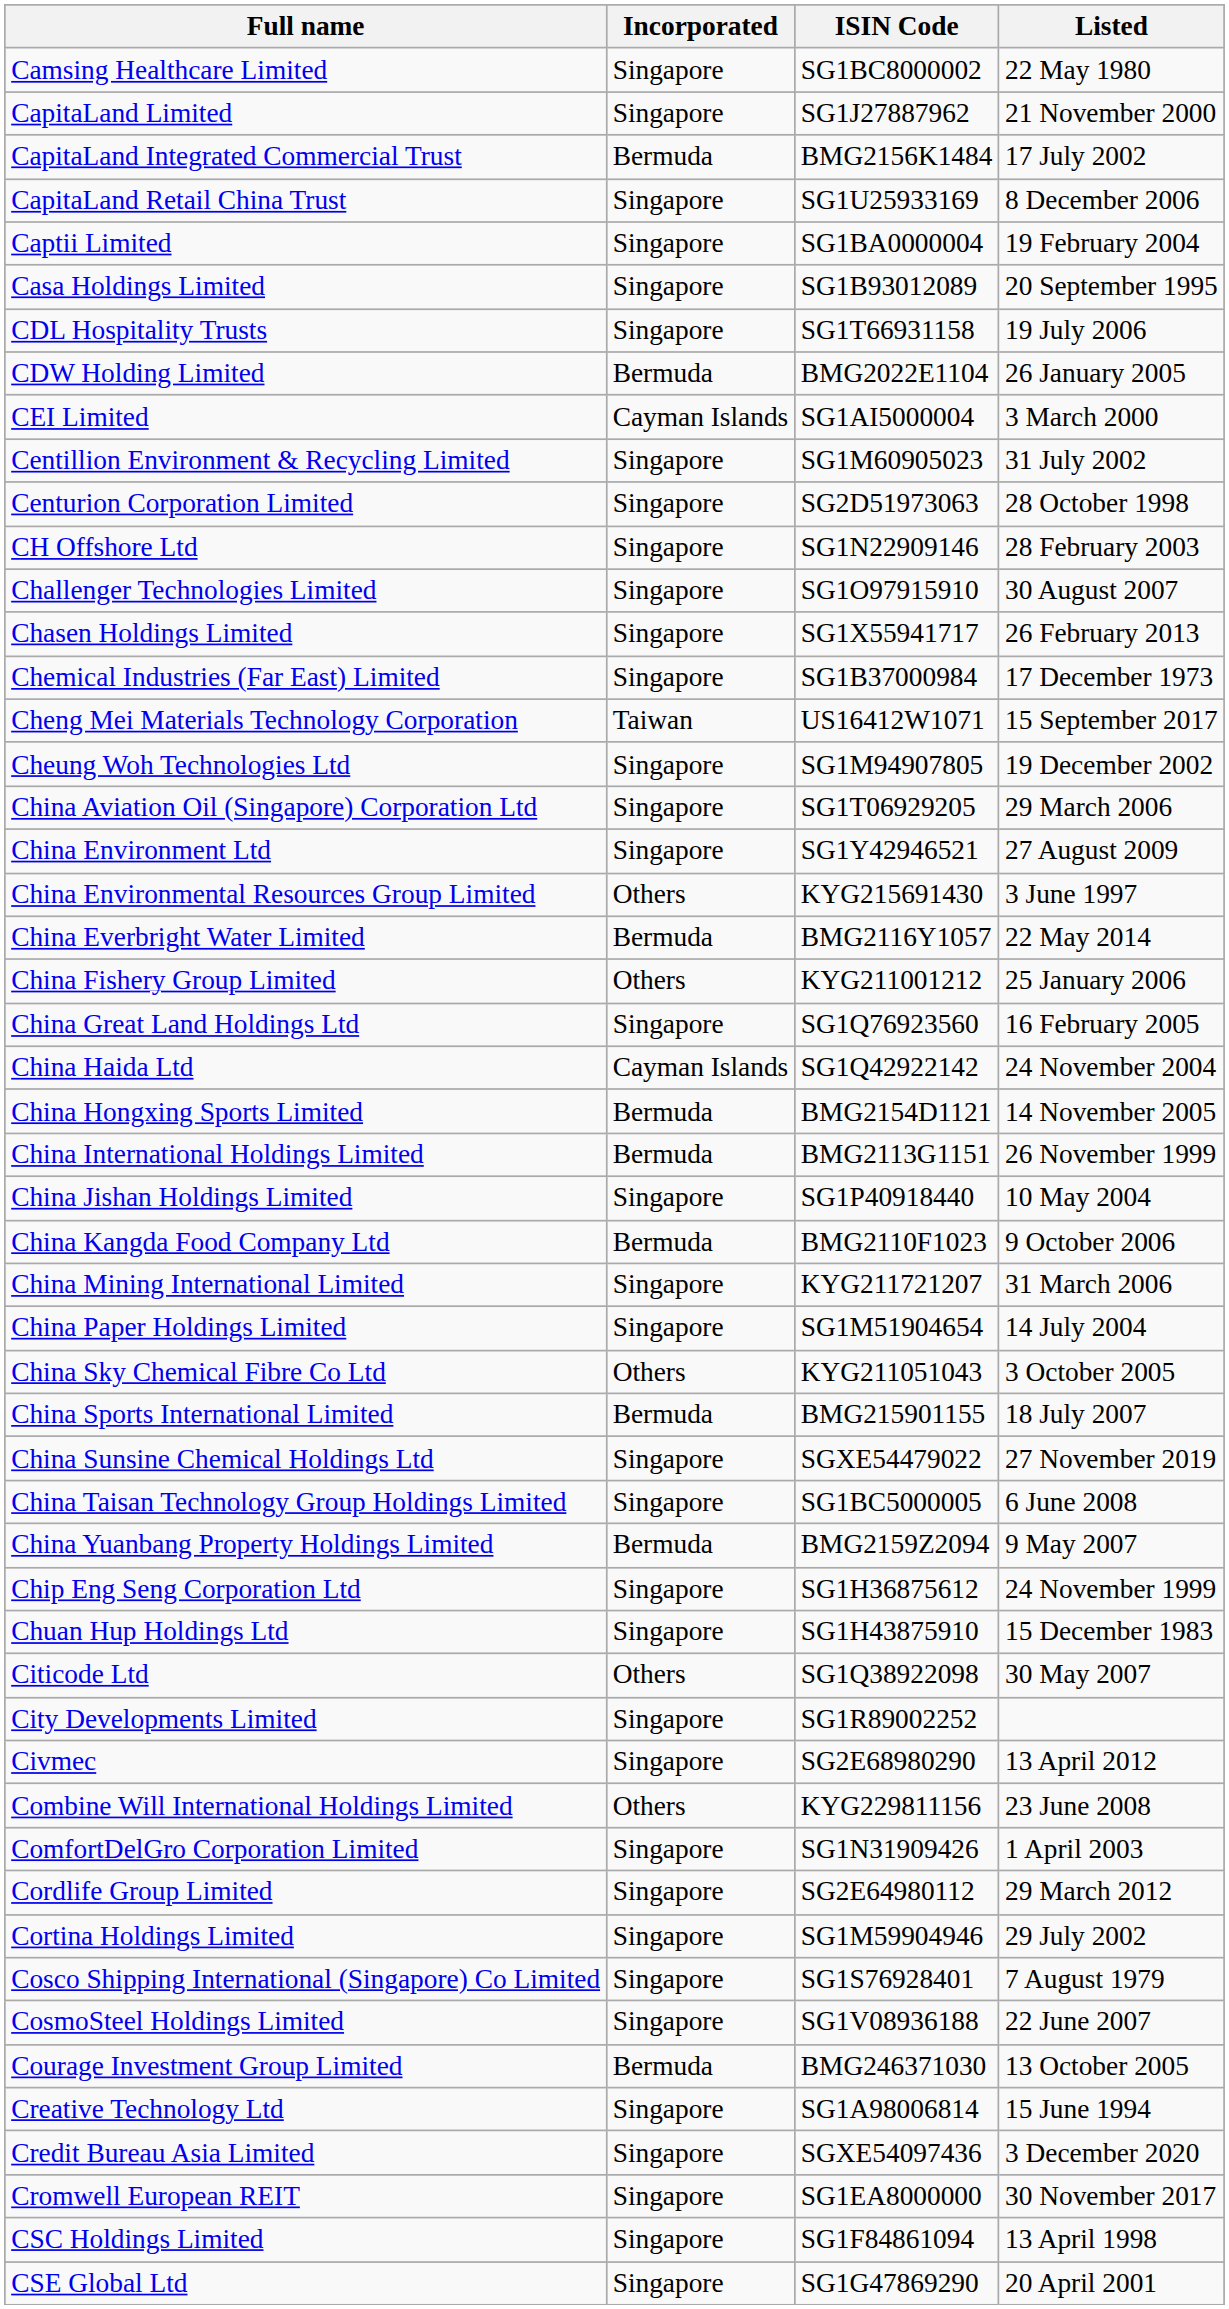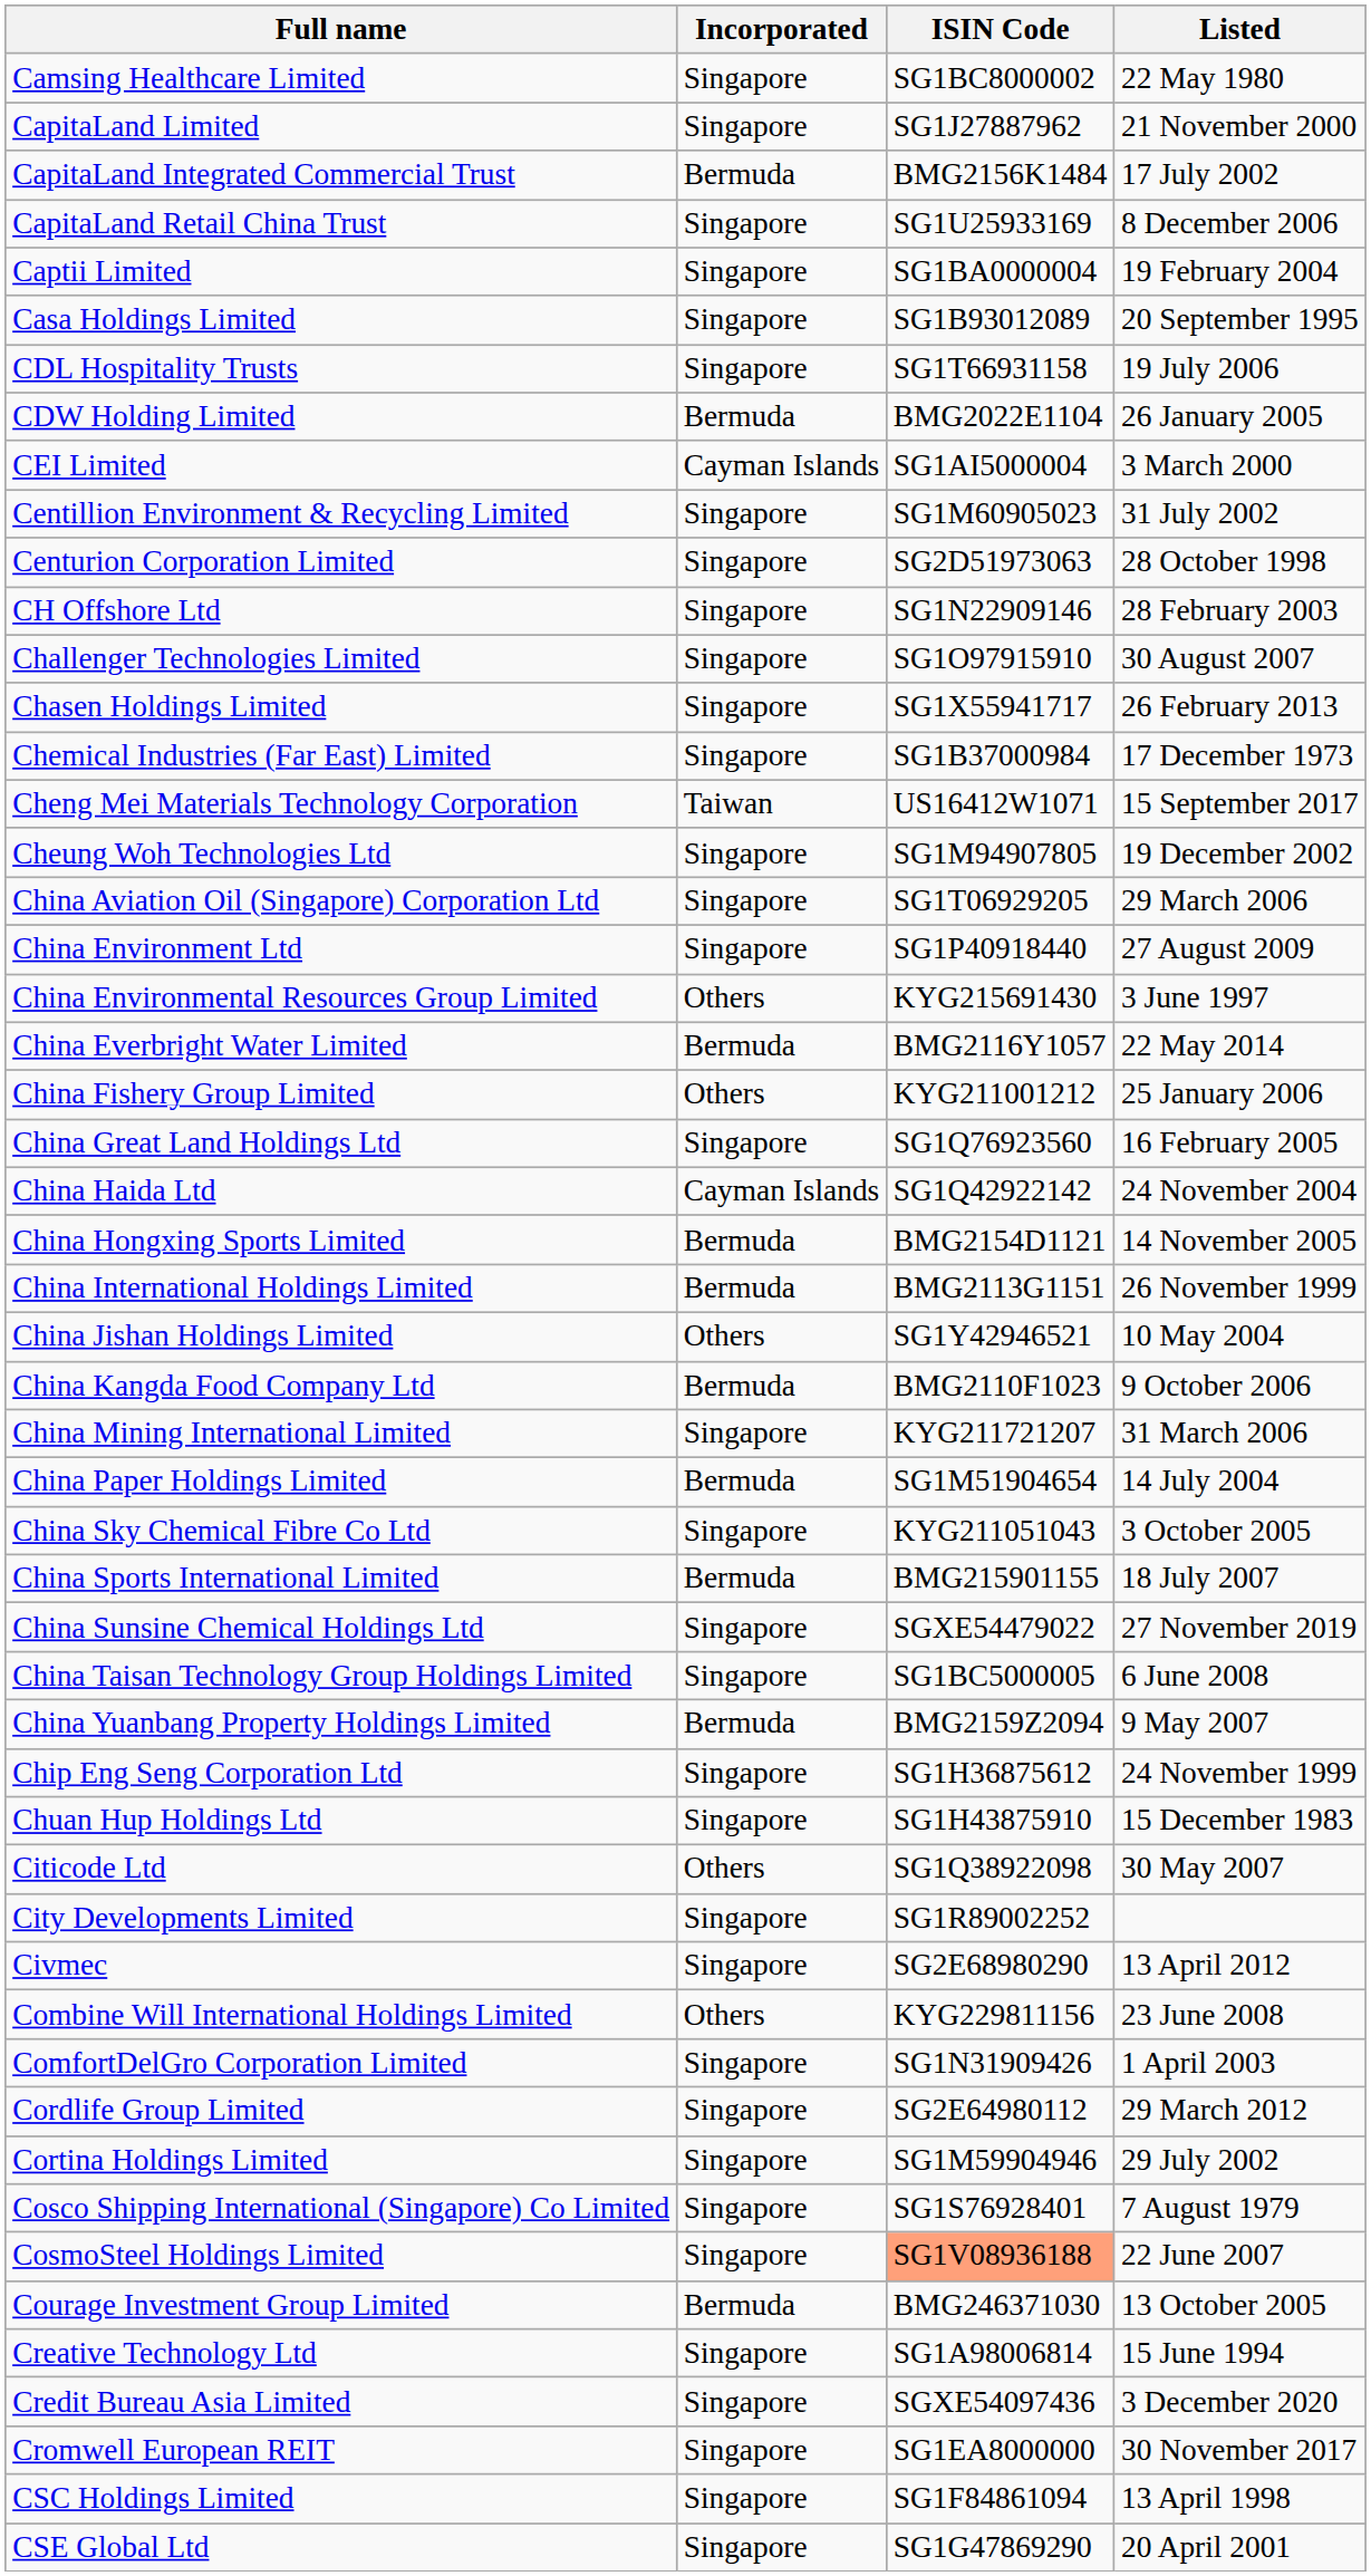China Environment Ltd | ISIN Code: SG1Y42946521 -> SG1P40918440
China Jishan Holdings Limited | Incorporated: Singapore -> Others
China Jishan Holdings Limited | ISIN Code: SG1P40918440 -> SG1Y42946521
China Paper Holdings Limited | Incorporated: Singapore -> Bermuda
China Sky Chemical Fibre Co Ltd | Incorporated: Others -> Singapore
CosmoSteel Holdings Limited | ISIN Code: no background -> lightsalmon background
